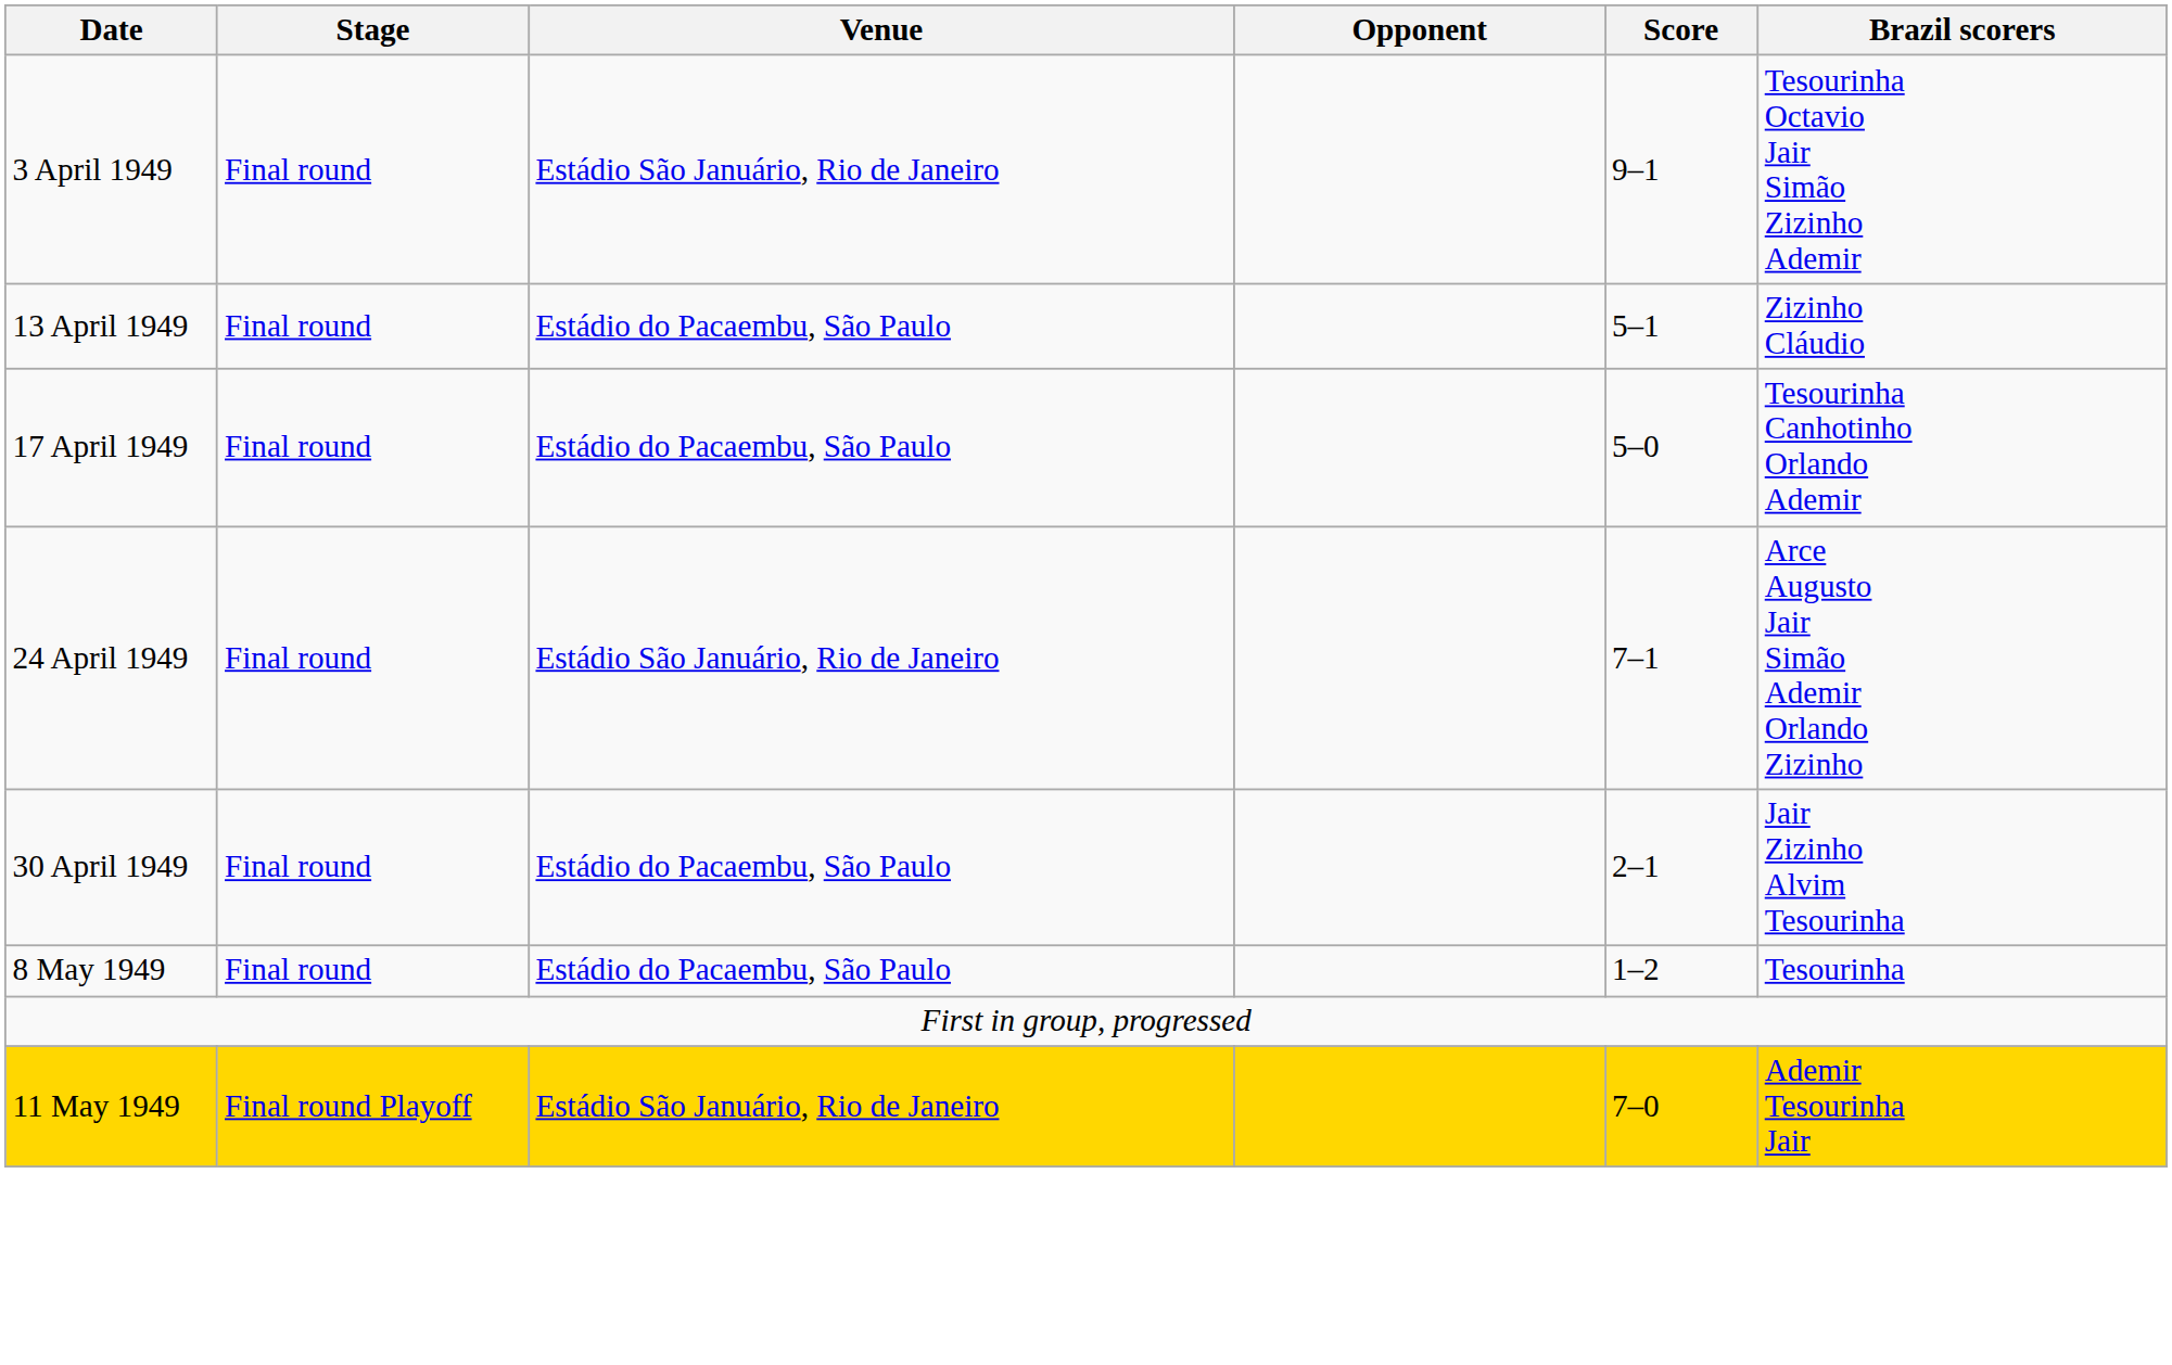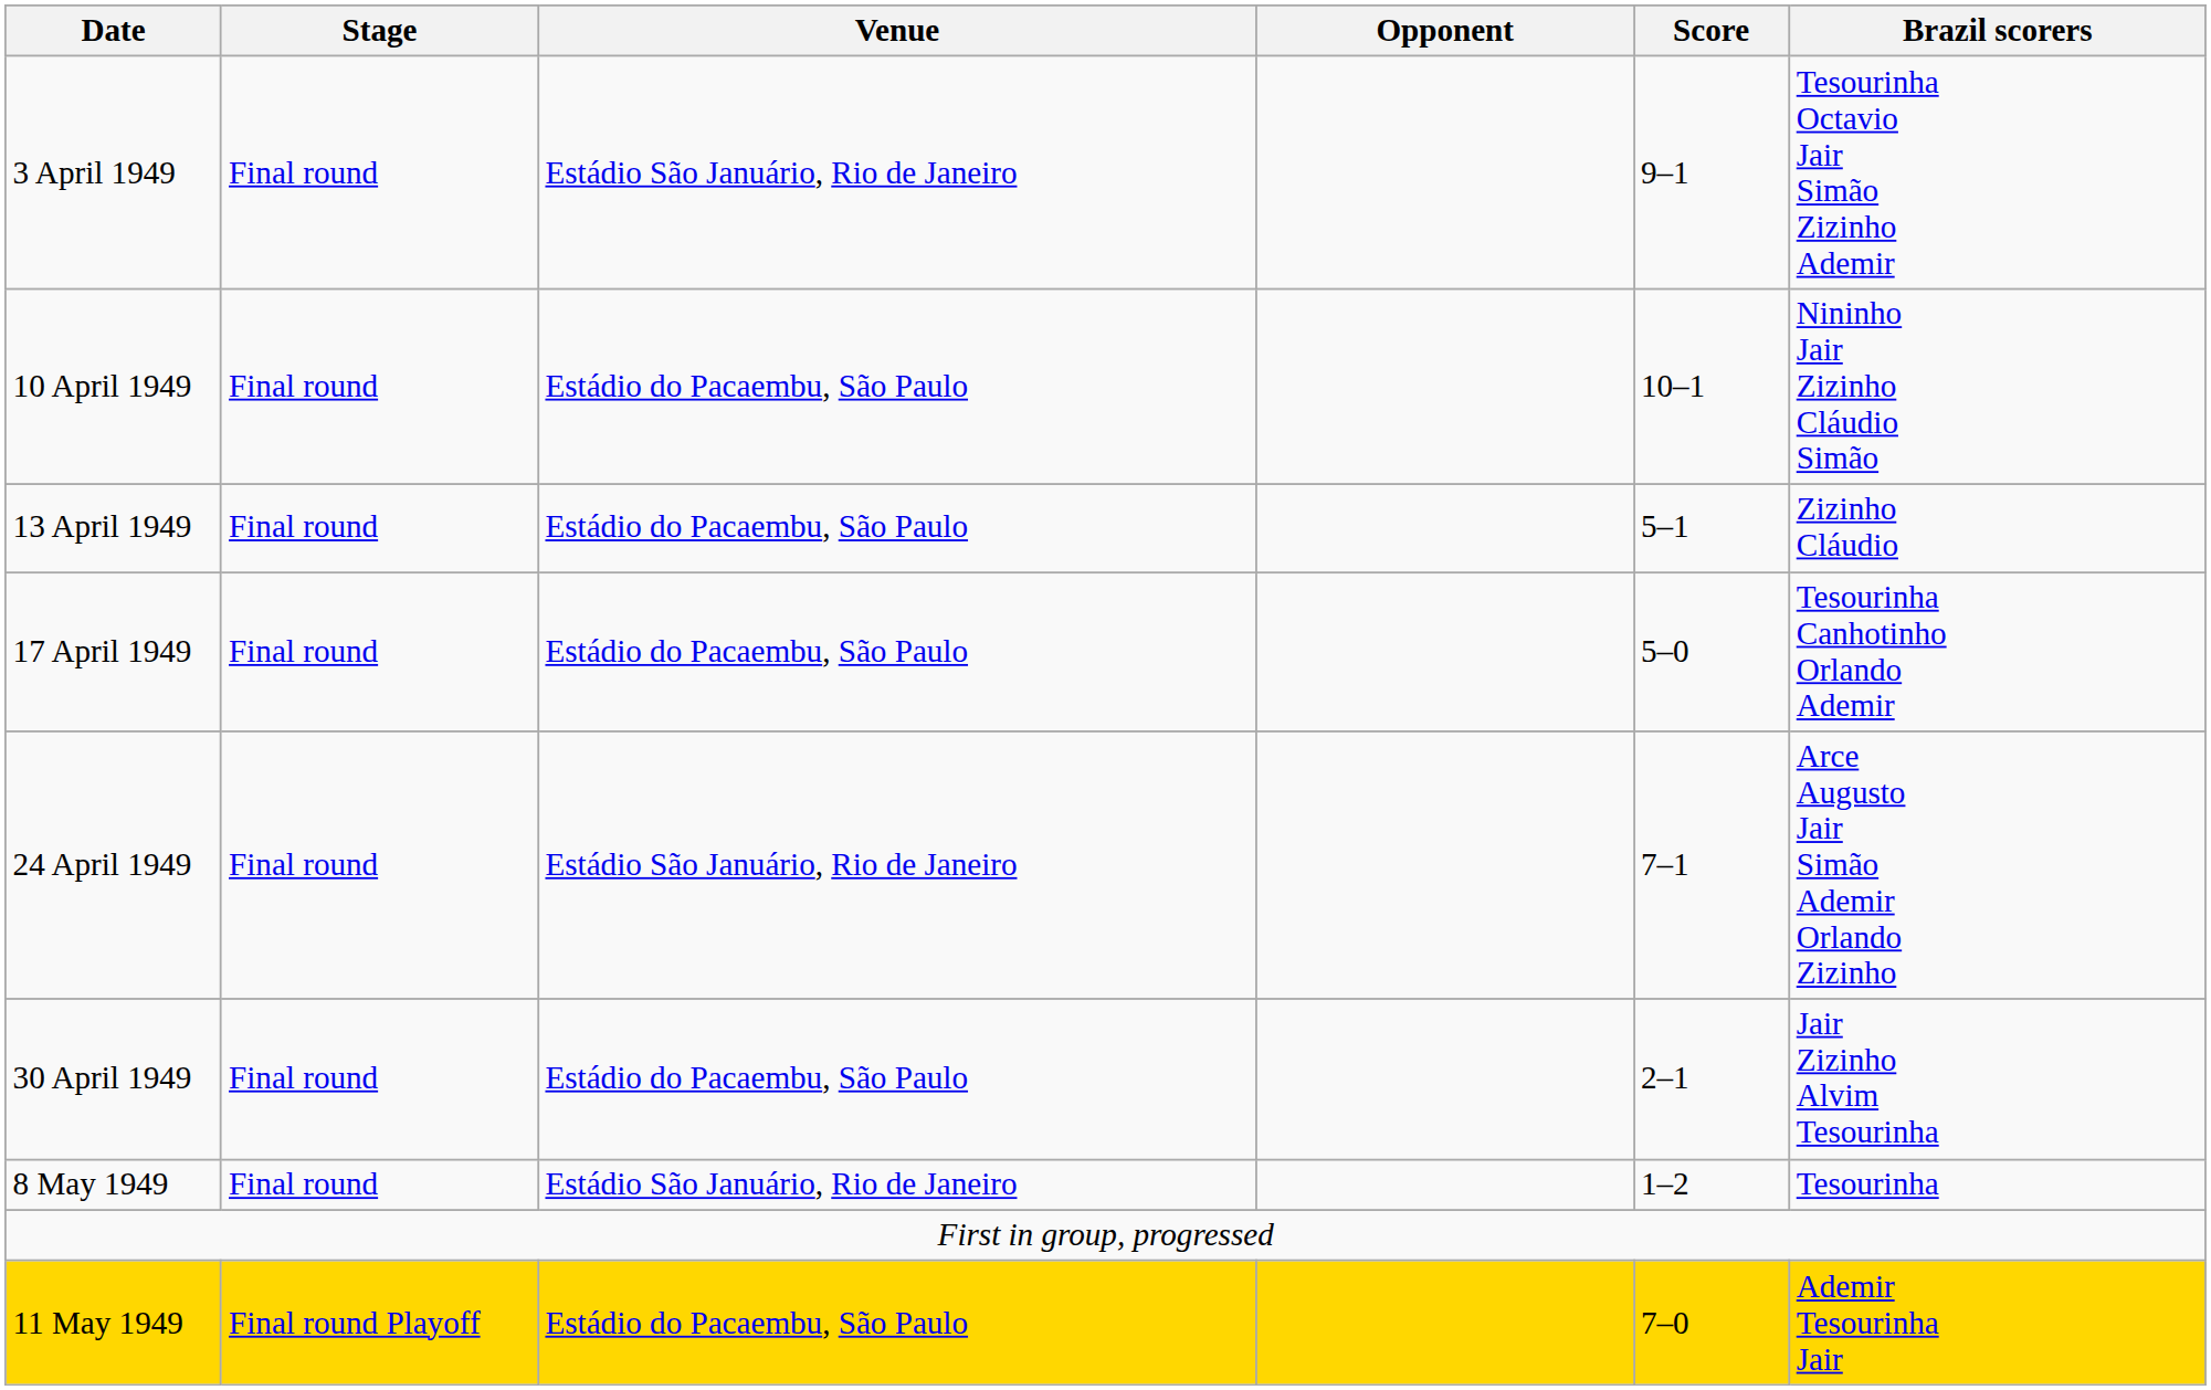+ row: 10 April 1949 | Final round | Estádio do Pacaembu, São Paulo | 10–1 | Nininho Jair Zizinho Cláudio Simão
8 May 1949 | Venue: Estádio do Pacaembu, São Paulo -> Estádio São Januário, Rio de Janeiro
11 May 1949 | Venue: Estádio São Januário, Rio de Janeiro -> Estádio do Pacaembu, São Paulo
